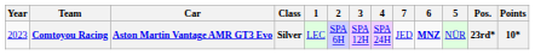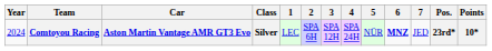columns swapped: 5 <-> 7
Comtoyou Racing | Year: 2023 -> 2024
